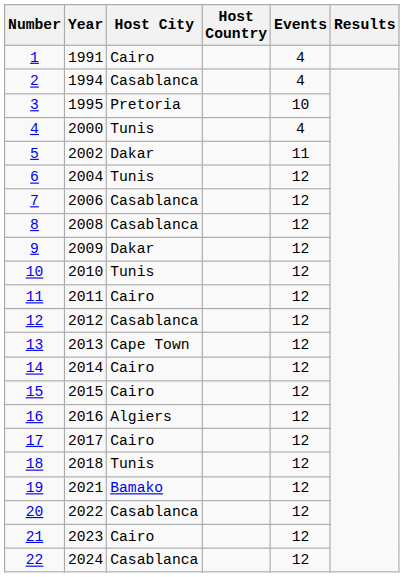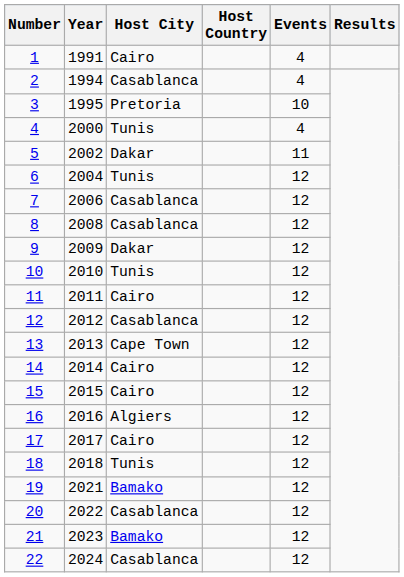21 | Host City: Cairo -> Bamako
